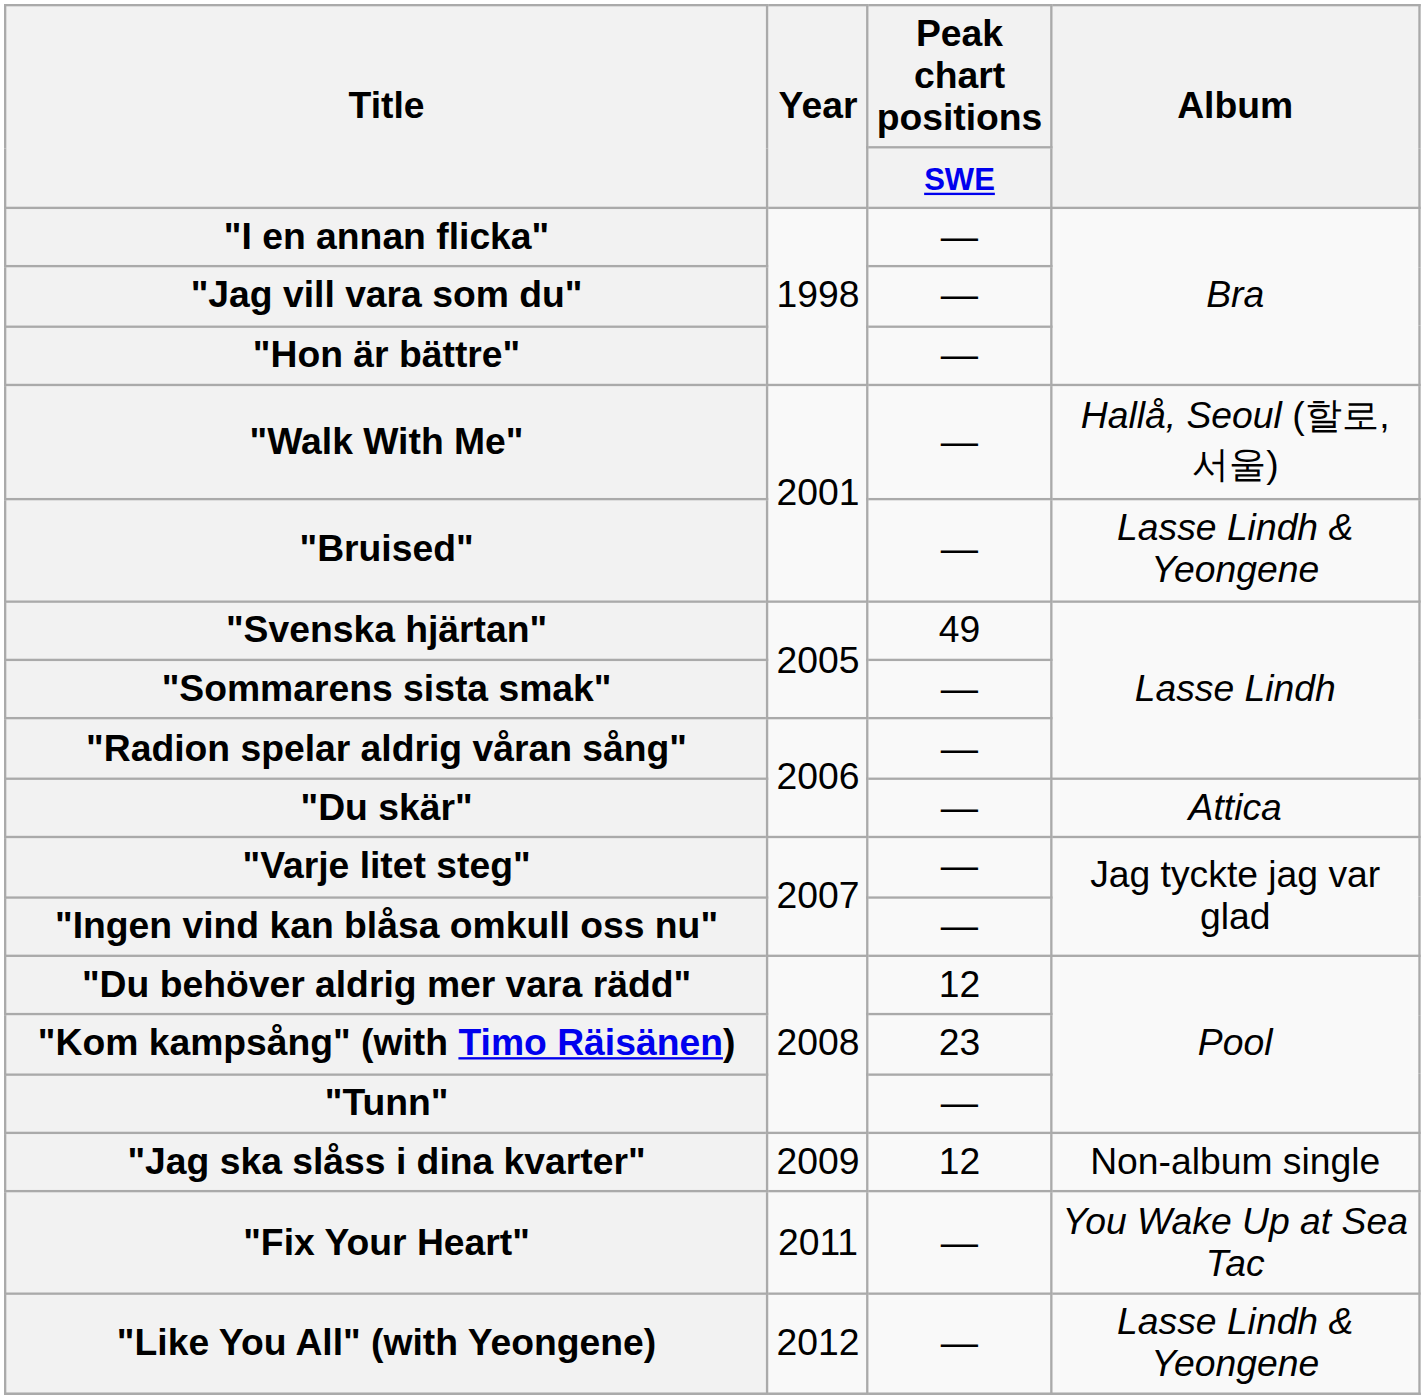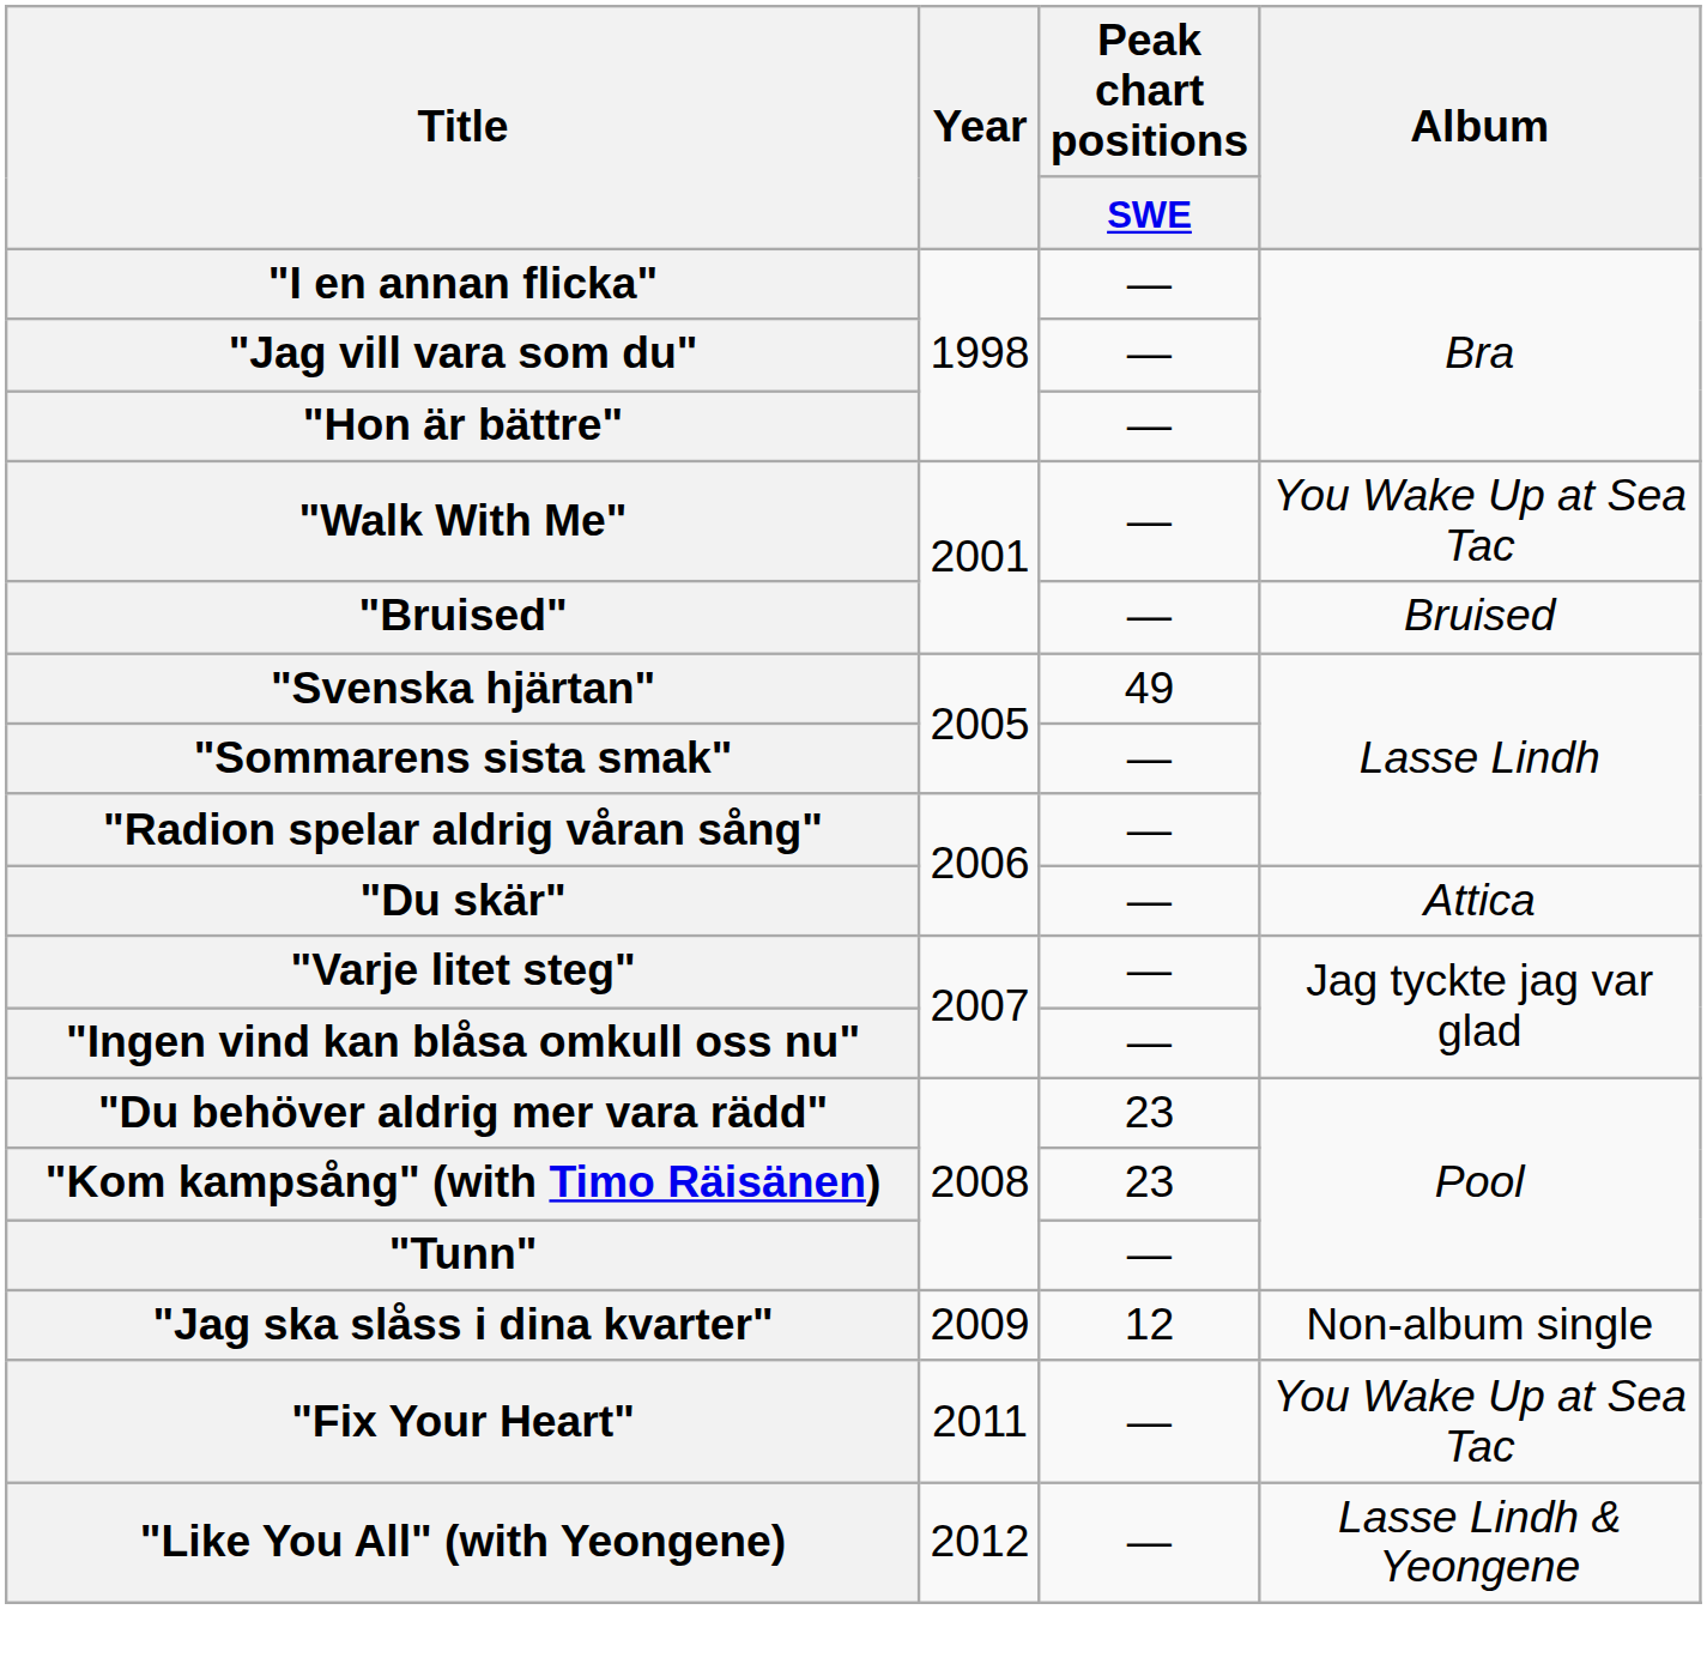"Walk With Me" | Album: Hallå, Seoul (할로, 서울) -> You Wake Up at Sea Tac
"Bruised" | Album: Lasse Lindh & Yeongene -> Bruised
"Du behöver aldrig mer vara rädd" | Peak chart positions / SWE: 12 -> 23
